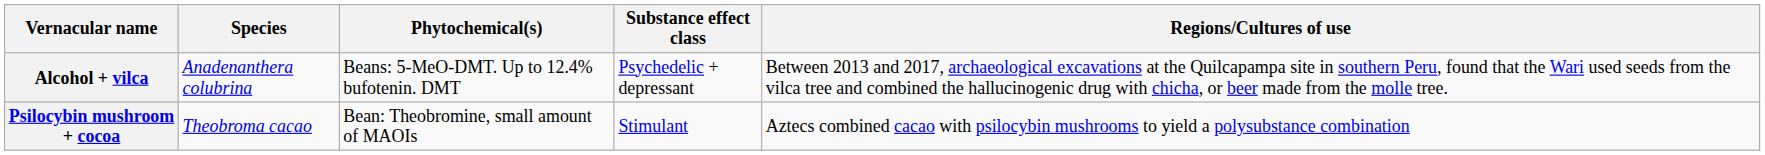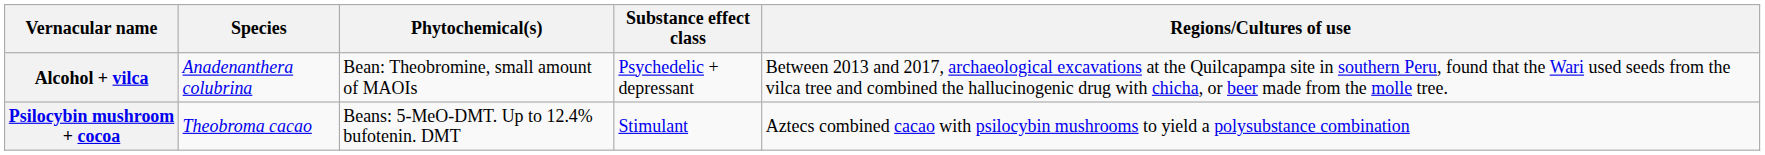Alcohol + vilca | Phytochemical(s): Beans: 5-MeO-DMT. Up to 12.4% bufotenin. DMT -> Bean: Theobromine, small amount of MAOIs
Psilocybin mushroom + cocoa | Phytochemical(s): Bean: Theobromine, small amount of MAOIs -> Beans: 5-MeO-DMT. Up to 12.4% bufotenin. DMT
